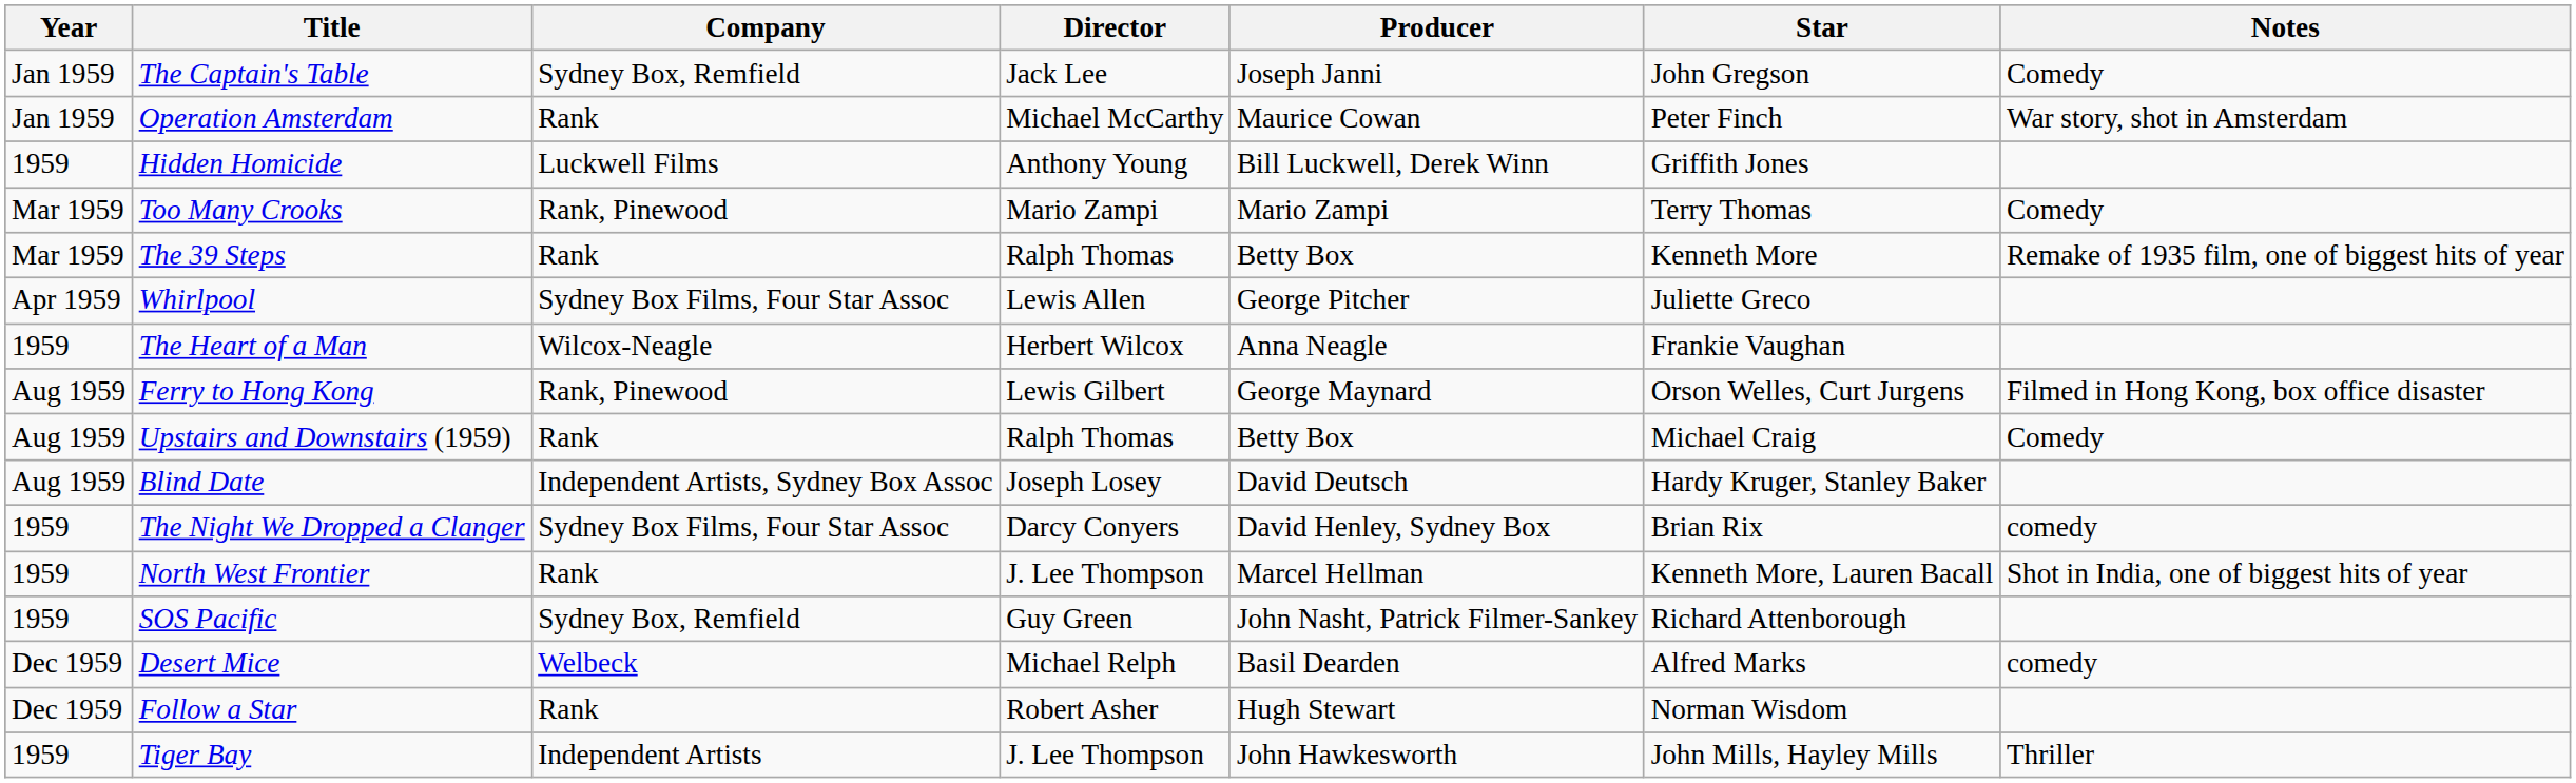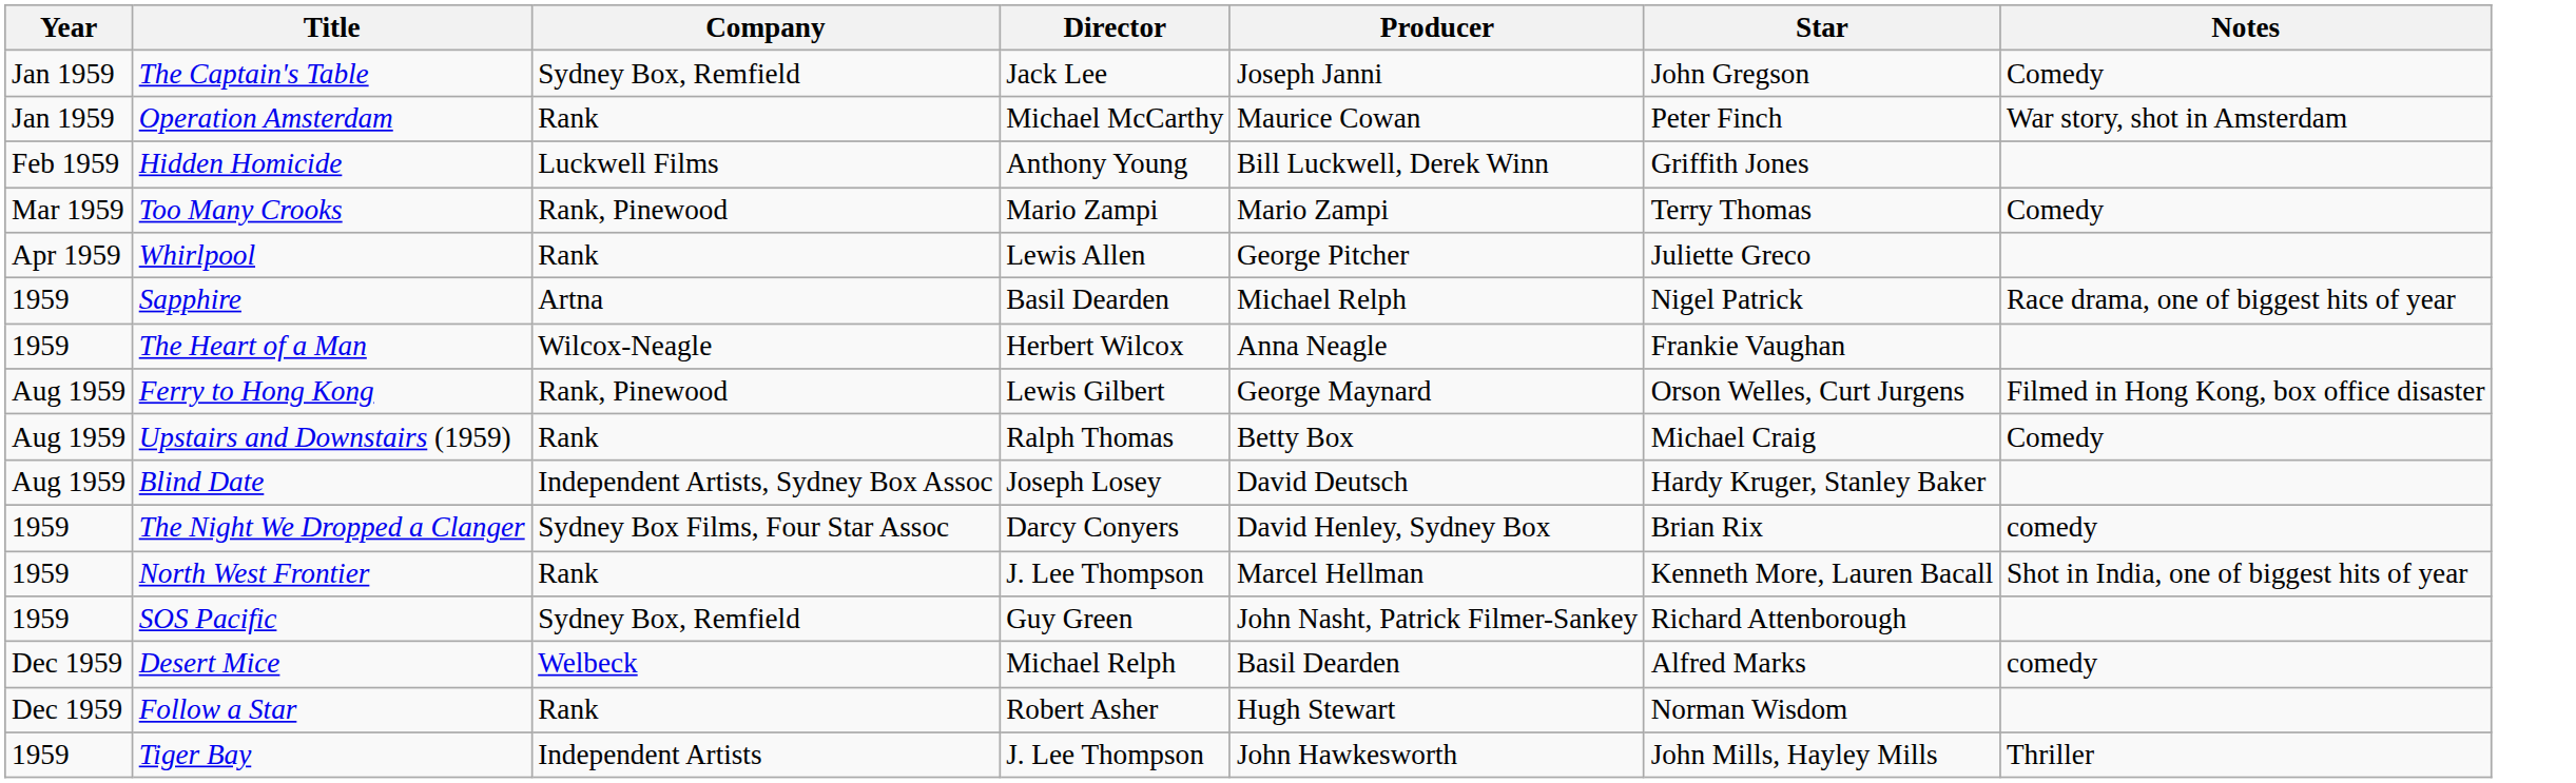Hidden Homicide | Year: 1959 -> Feb 1959
- row: Mar 1959 | The 39 Steps | Rank | Ralph Thomas | Betty Box | Kenneth More | Remake of 1935 film, one of biggest hits of year
Whirlpool | Company: Sydney Box Films, Four Star Assoc -> Rank
+ row: 1959 | Sapphire | Artna | Basil Dearden | Michael Relph | Nigel Patrick | Race drama, one of biggest hits of year
